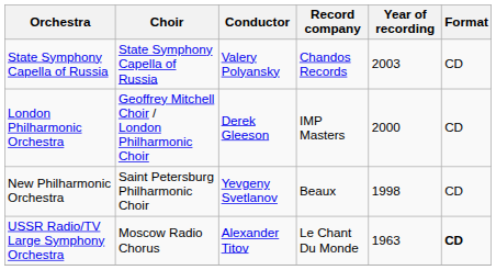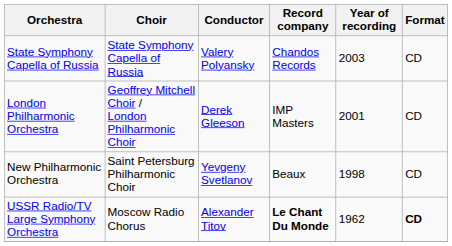London Philharmonic Orchestra | Year of recording: 2000 -> 2001
USSR Radio/TV Large Symphony Orchestra | Record company: normal -> bold
USSR Radio/TV Large Symphony Orchestra | Year of recording: 1963 -> 1962
